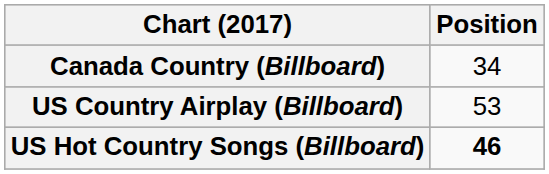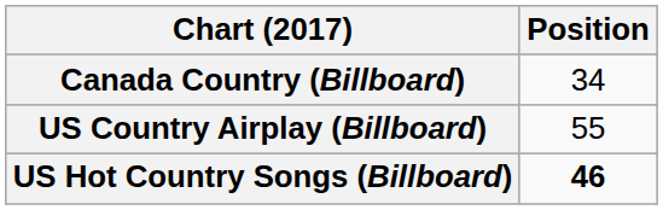US Country Airplay (Billboard) | Position: 53 -> 55
